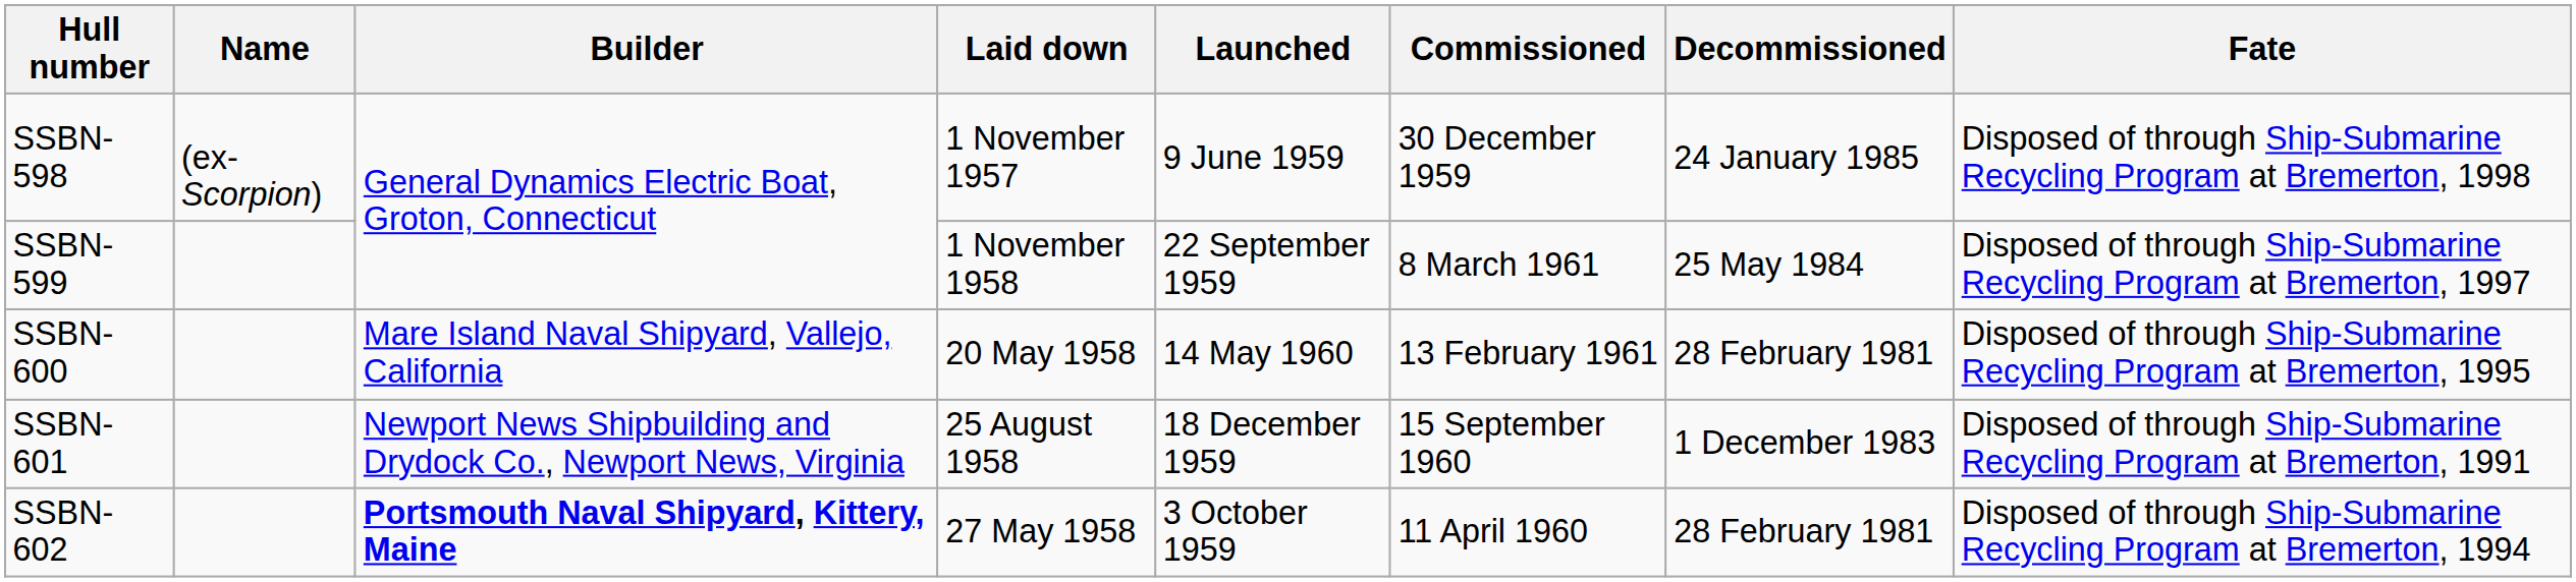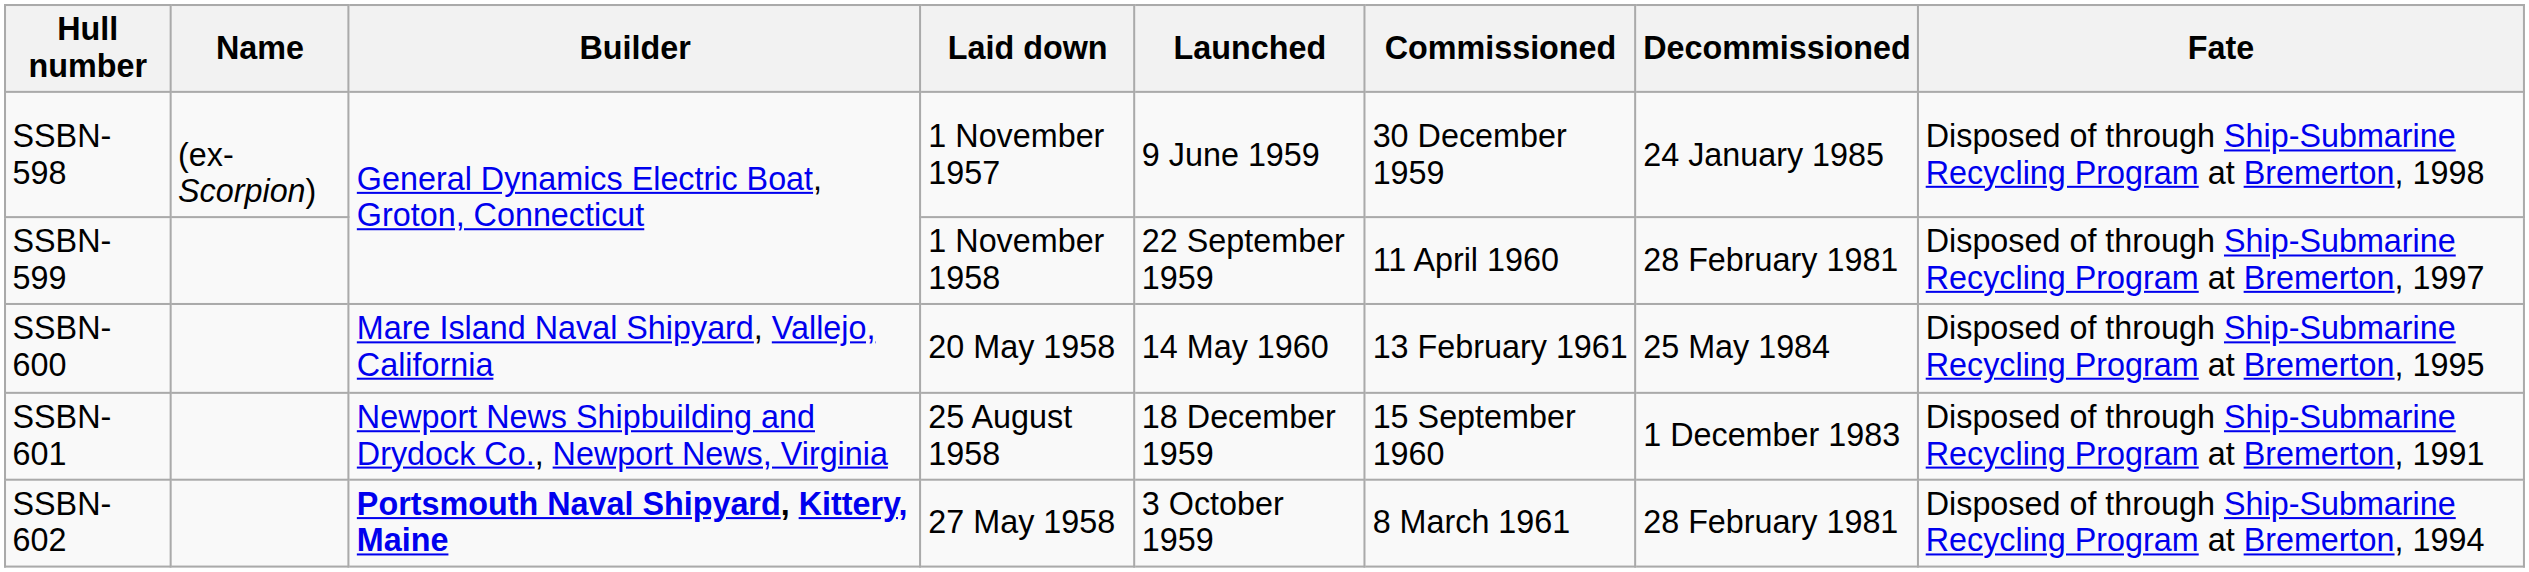SSBN-599 | Commissioned: 8 March 1961 -> 11 April 1960
SSBN-599 | Decommissioned: 25 May 1984 -> 28 February 1981
SSBN-600 | Decommissioned: 28 February 1981 -> 25 May 1984
SSBN-602 | Commissioned: 11 April 1960 -> 8 March 1961
